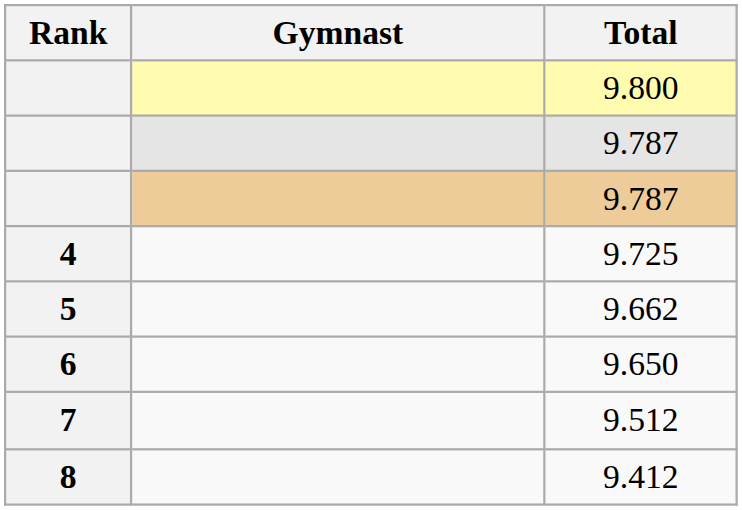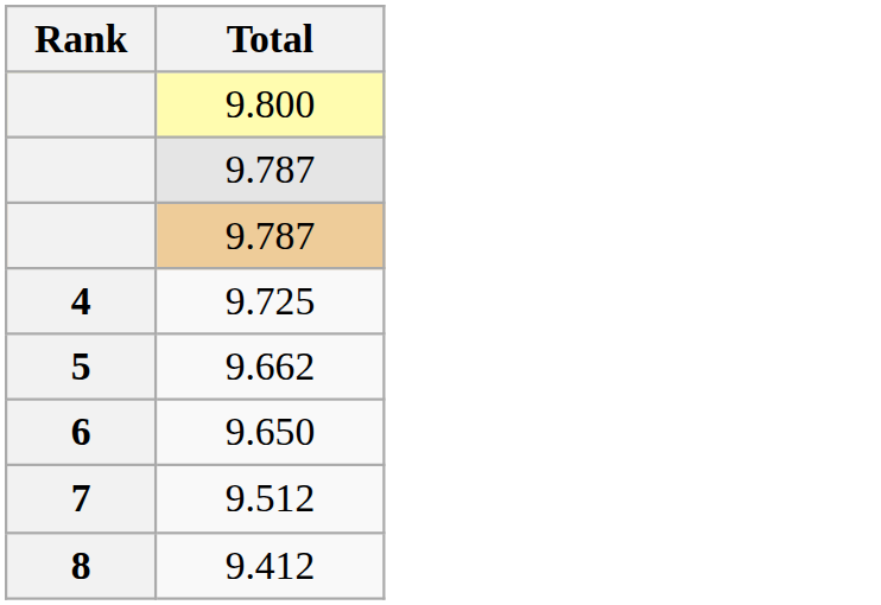- column: Gymnast
